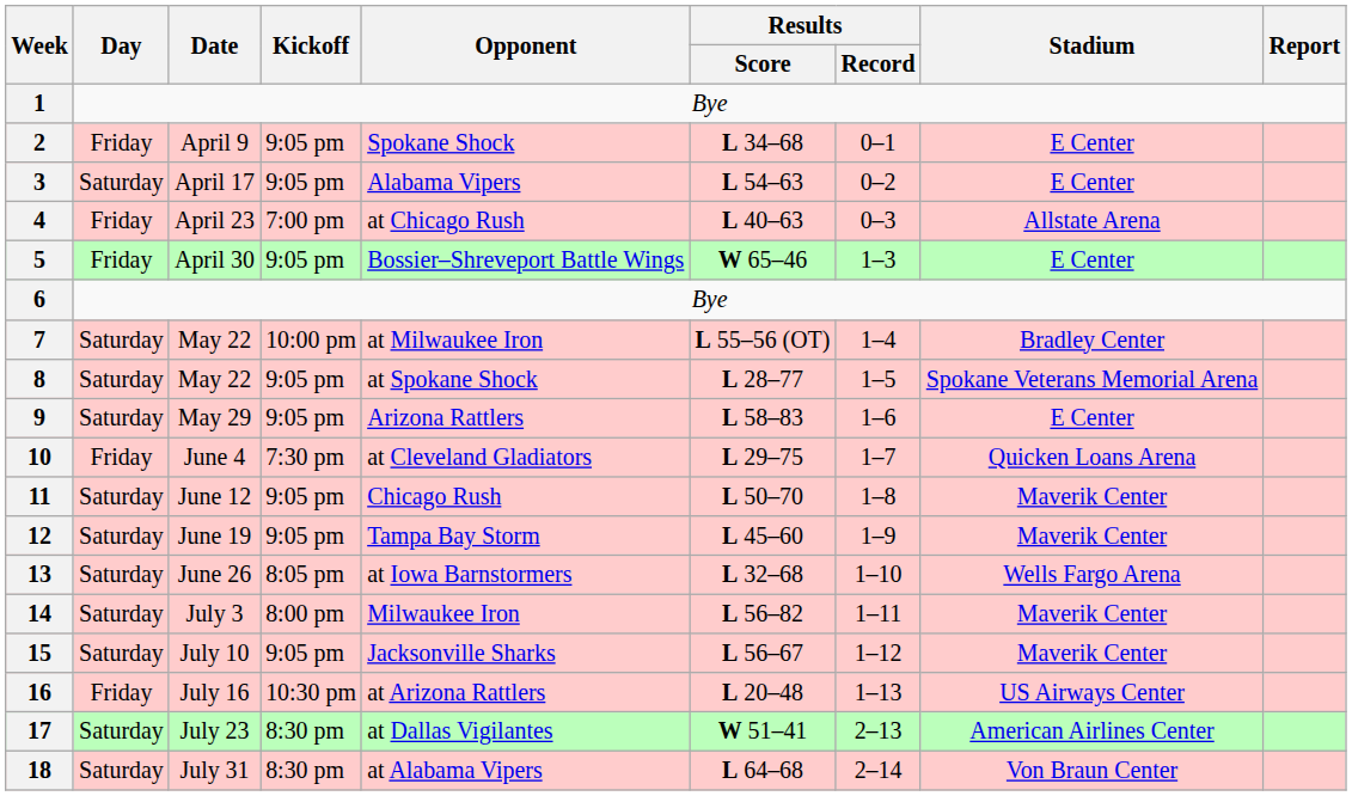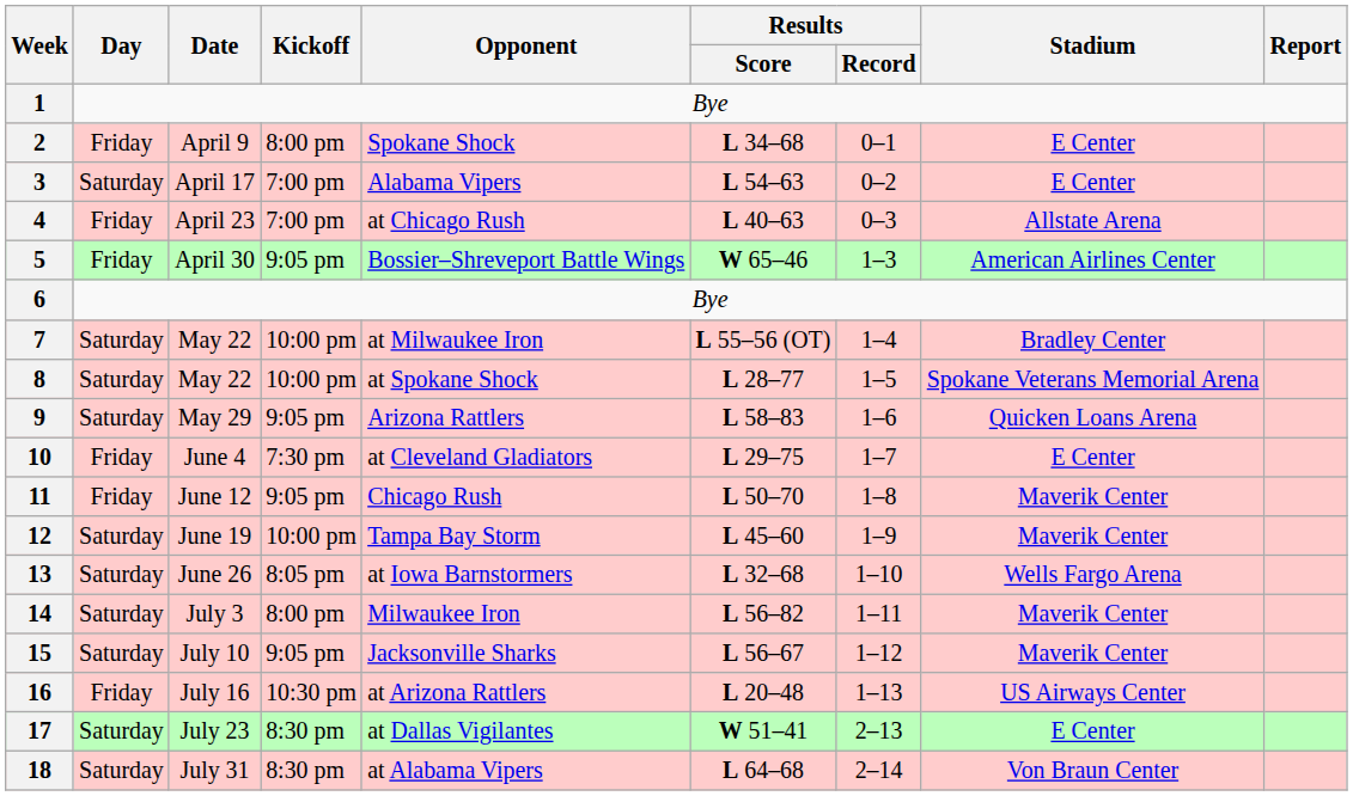2 | Kickoff: 9:05 pm -> 8:00 pm
3 | Kickoff: 9:05 pm -> 7:00 pm
5 | Stadium: E Center -> American Airlines Center
8 | Kickoff: 9:05 pm -> 10:00 pm
9 | Stadium: E Center -> Quicken Loans Arena
10 | Stadium: Quicken Loans Arena -> E Center
11 | Day: Saturday -> Friday
12 | Kickoff: 9:05 pm -> 10:00 pm
17 | Stadium: American Airlines Center -> E Center
